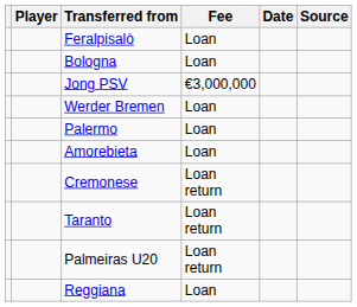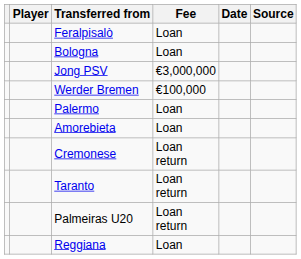Werder Bremen | Fee: Loan -> €100,000
